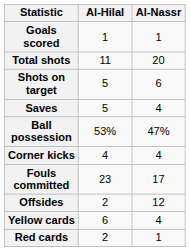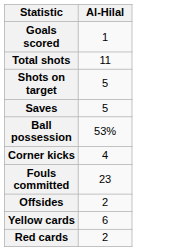- column: Al-Nassr | 1 | 20 | 6 | 4 | 47% | 4 | 17 | 12 | 4 | 1
